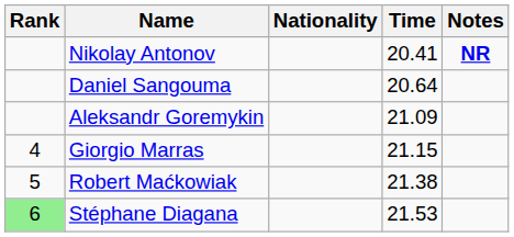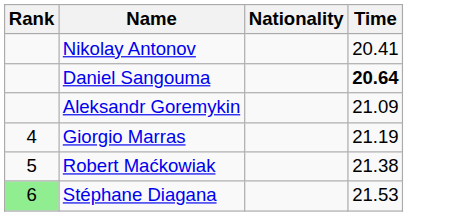- column: Notes | NR
Daniel Sangouma | Time: normal -> bold
Giorgio Marras | Time: 21.15 -> 21.19
